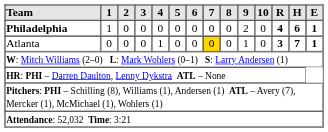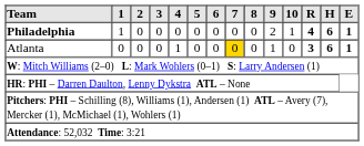Philadelphia | 10: 0 -> 1
Atlanta | H: 7 -> 6
